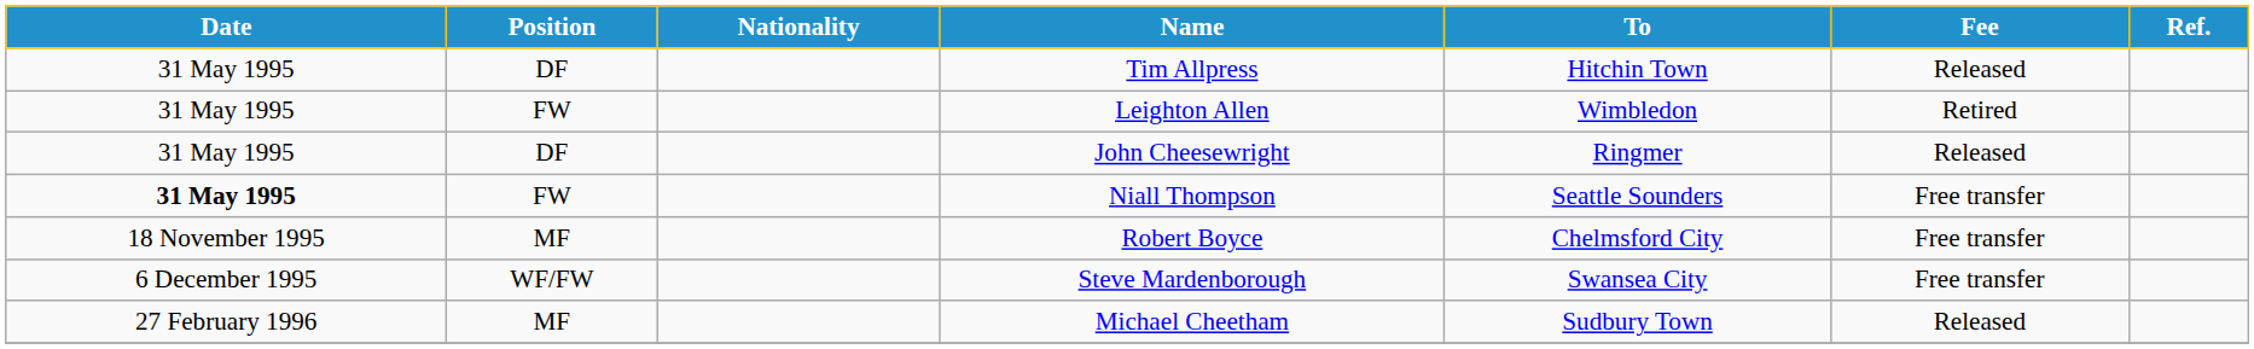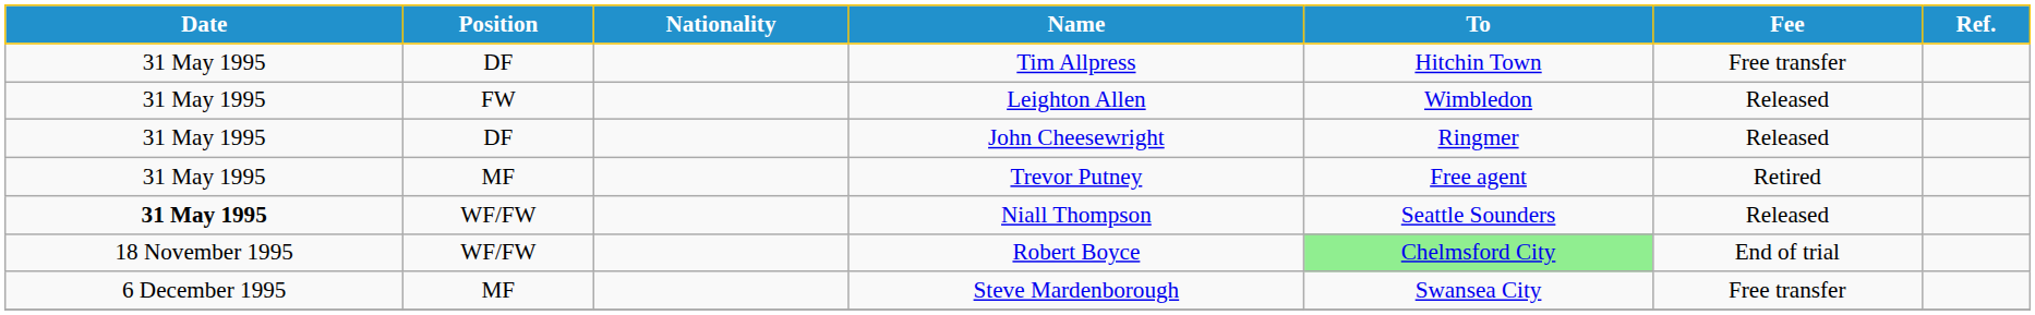Tim Allpress | Fee: Released -> Free transfer
Leighton Allen | Fee: Retired -> Released
+ row: 31 May 1995 | MF | Trevor Putney | Free agent | Retired
Niall Thompson | Position: FW -> WF/FW
Niall Thompson | Fee: Free transfer -> Released
Robert Boyce | Position: MF -> WF/FW
Robert Boyce | To: no background -> lightgreen background
Robert Boyce | Fee: Free transfer -> End of trial
Steve Mardenborough | Position: WF/FW -> MF
- row: 27 February 1996 | MF | Michael Cheetham | Sudbury Town | Released
